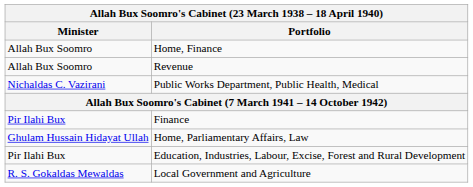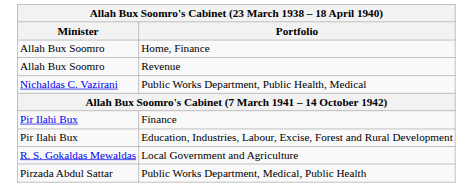- row: Ghulam Hussain Hidayat Ullah | Home, Parliamentary Affairs, Law
+ row: Pirzada Abdul Sattar | Public Works Department, Medical, Public Health
